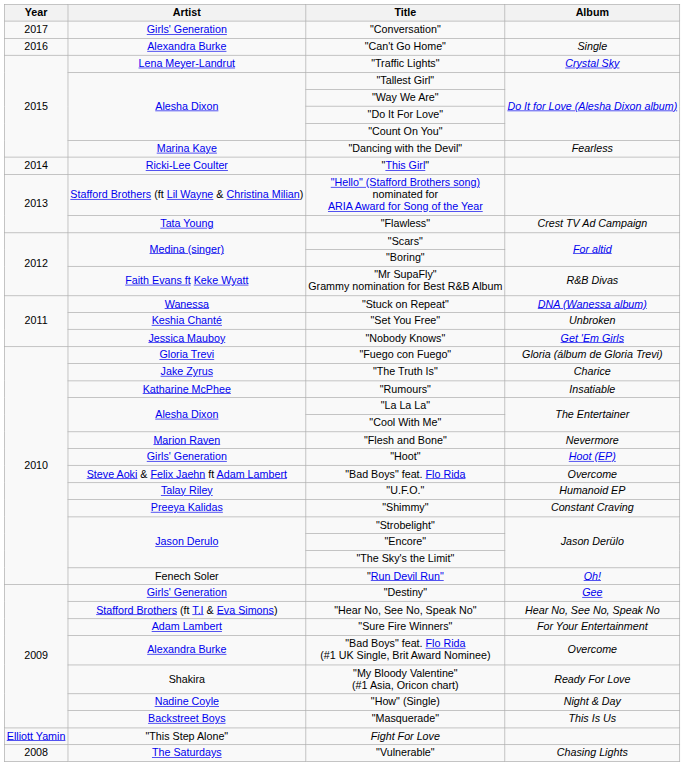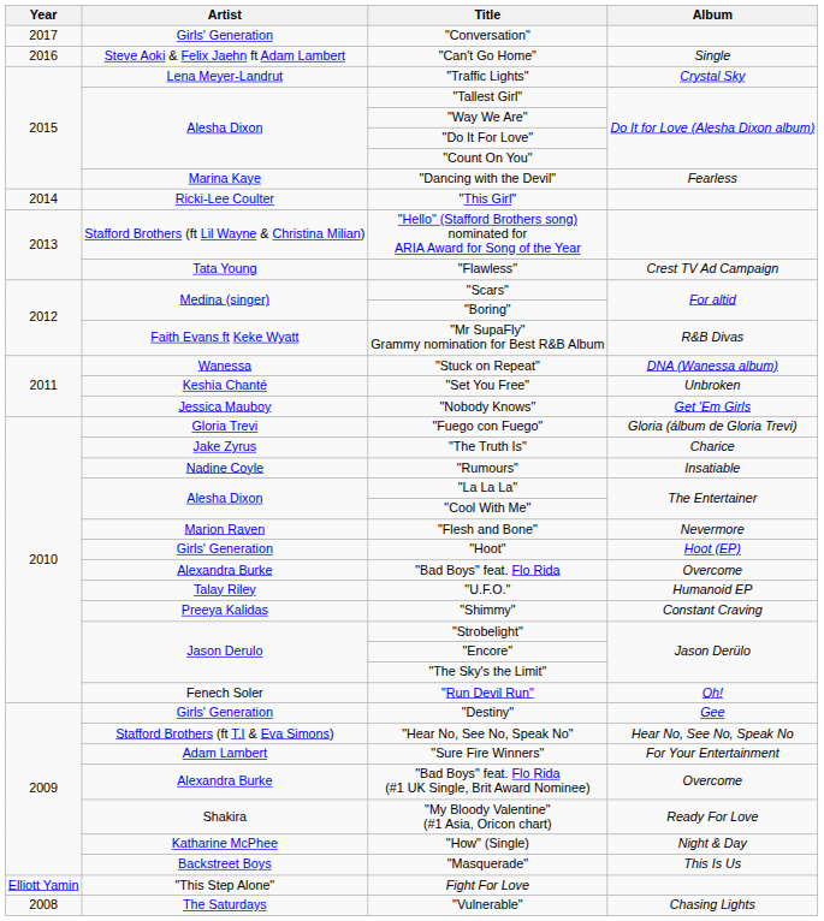"Can't Go Home" | Artist: Alexandra Burke -> Steve Aoki & Felix Jaehn ft Adam Lambert
"Rumours" | Artist: Katharine McPhee -> Nadine Coyle
"Bad Boys" feat. Flo Rida | Artist: Steve Aoki & Felix Jaehn ft Adam Lambert -> Alexandra Burke
"How" (Single) | Artist: Nadine Coyle -> Katharine McPhee
